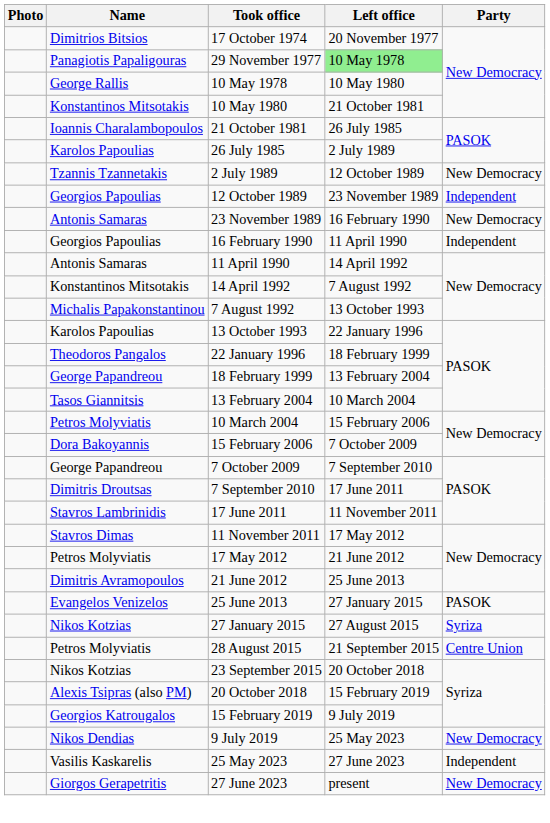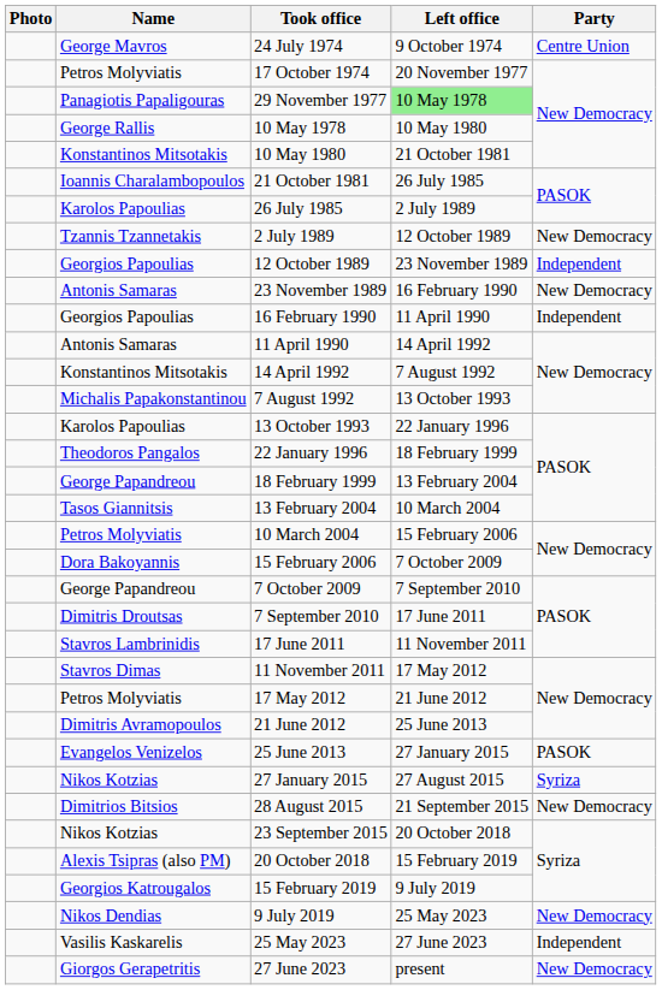+ row: George Mavros | 24 July 1974 | 9 October 1974 | Centre Union
17 October 1974 | Name: Dimitrios Bitsios -> Petros Molyviatis
28 August 2015 | Name: Petros Molyviatis -> Dimitrios Bitsios
28 August 2015 | Party: Centre Union -> New Democracy
